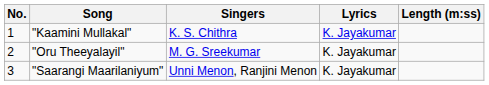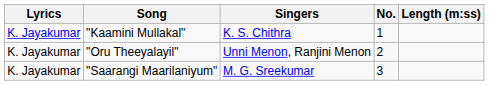columns swapped: No. <-> Lyrics
"Oru Theeyalayil" | Singers: M. G. Sreekumar -> Unni Menon, Ranjini Menon
"Saarangi Maarilaniyum" | Singers: Unni Menon, Ranjini Menon -> M. G. Sreekumar
